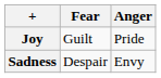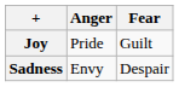columns swapped: Fear <-> Anger
